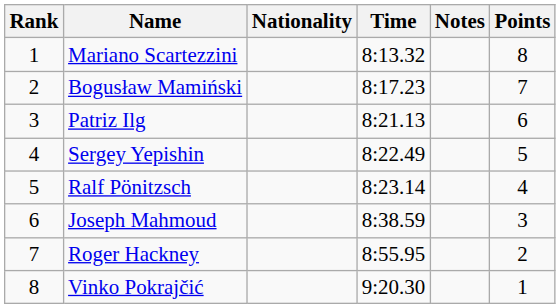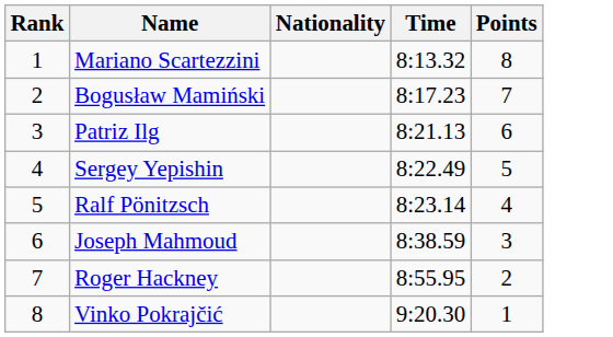- column: Notes
